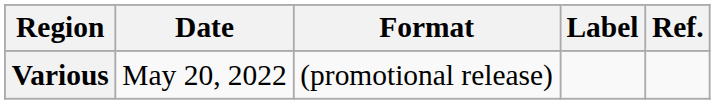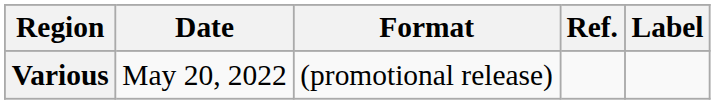columns swapped: Label <-> Ref.
